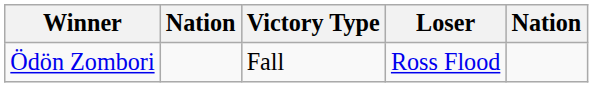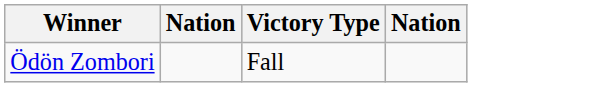- column: Loser | Ross Flood
